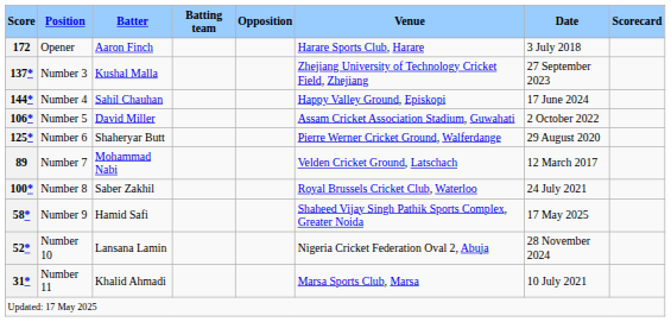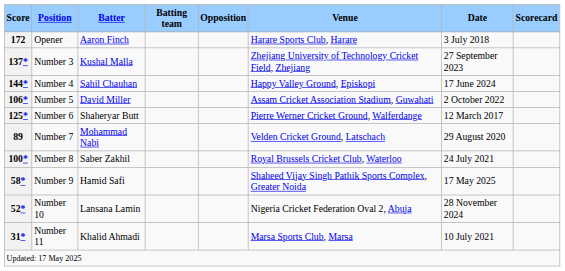125* | Date: 29 August 2020 -> 12 March 2017
89 | Date: 12 March 2017 -> 29 August 2020
